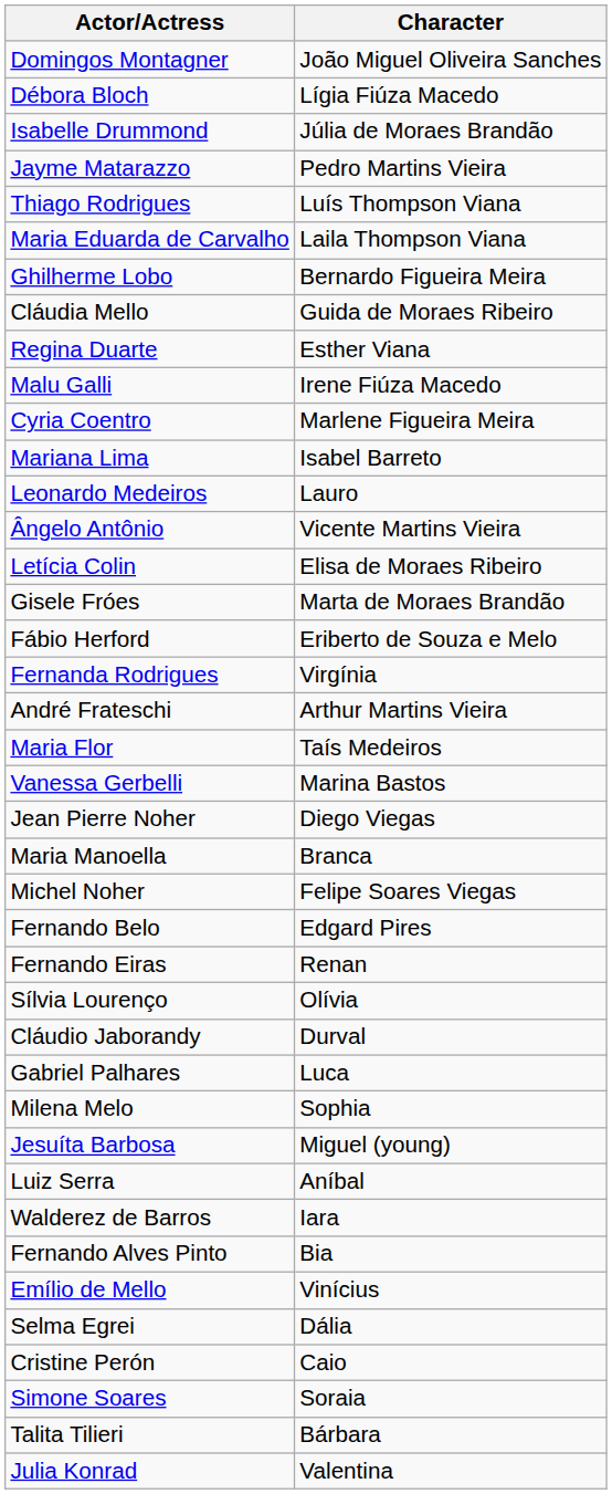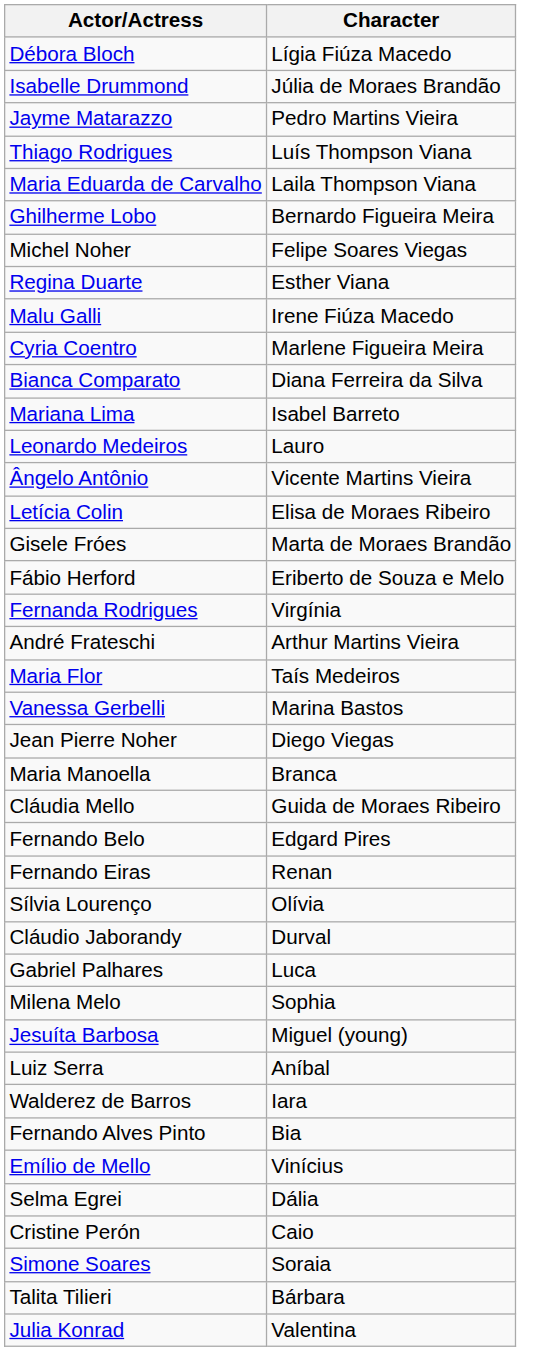- row: Domingos Montagner | João Miguel Oliveira Sanches
rows swapped: Michel Noher <-> Cláudia Mello
+ row: Bianca Comparato | Diana Ferreira da Silva
